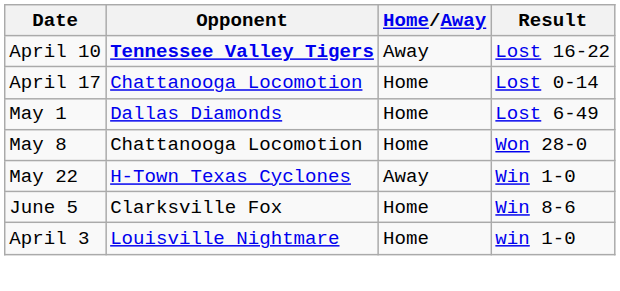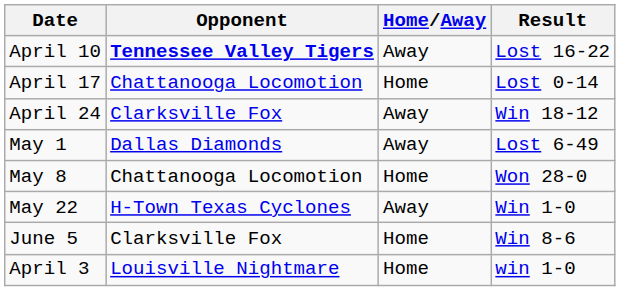+ row: April 24 | Clarksville Fox | Away | Win 18-12
May 1 | Home/Away: Home -> Away
